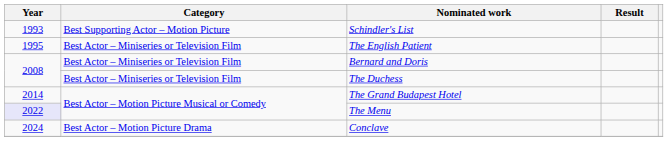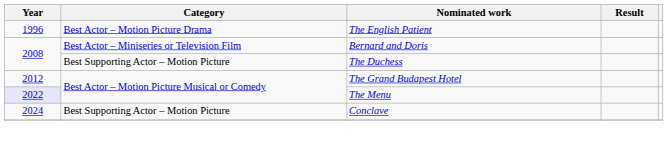- row: 1993 | Best Supporting Actor – Motion Picture | Schindler's List
The English Patient | Year: 1995 -> 1996
The English Patient | Category: Best Actor – Miniseries or Television Film -> Best Actor – Motion Picture Drama
The Duchess | Category: Best Actor – Miniseries or Television Film -> Best Supporting Actor – Motion Picture
The Grand Budapest Hotel | Year: 2014 -> 2012
Conclave | Category: Best Actor – Motion Picture Drama -> Best Supporting Actor – Motion Picture
